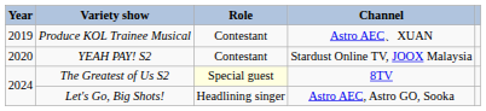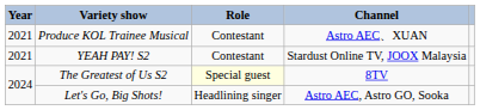Produce KOL Trainee Musical | column 1: 2019 -> 2021
YEAH PAY! S2 | column 1: 2020 -> 2021
